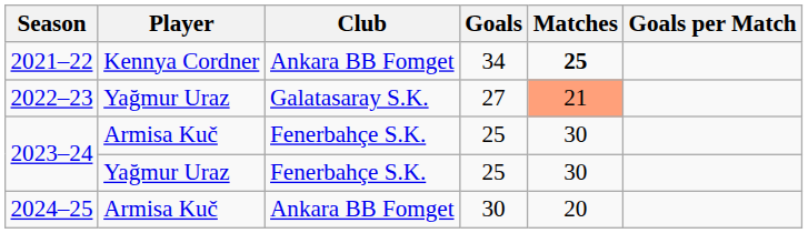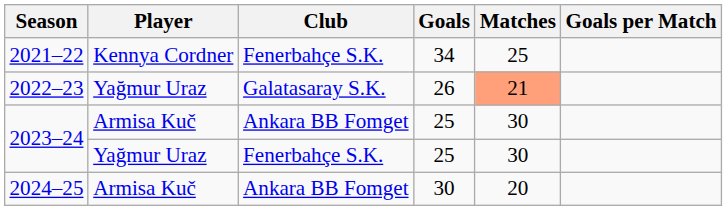2021–22 | Club: Ankara BB Fomget -> Fenerbahçe S.K.
2021–22 | Matches: bold -> normal
2022–23 | Goals: 27 -> 26
2023–24 / Armisa Kuč | Club: Fenerbahçe S.K. -> Ankara BB Fomget
